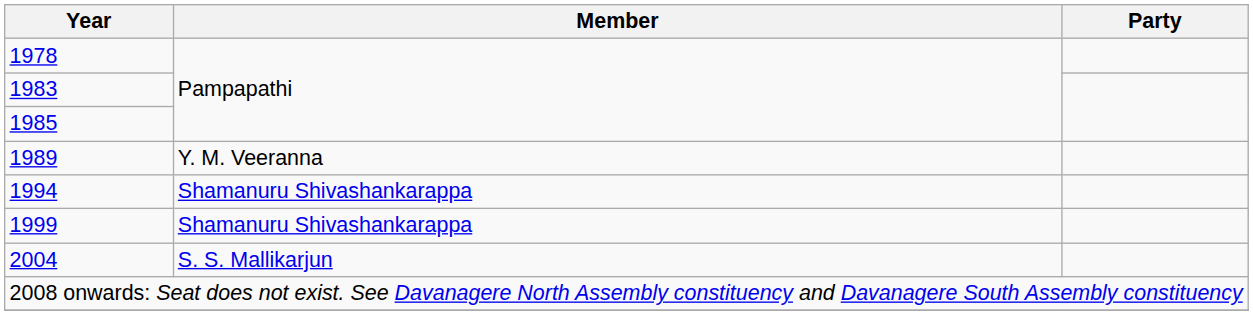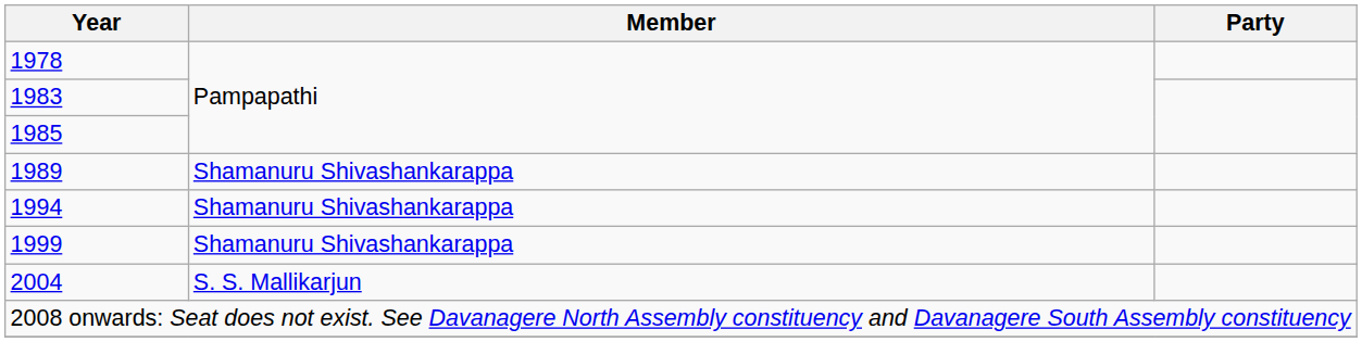1989 | Member: Y. M. Veeranna -> Shamanuru Shivashankarappa
